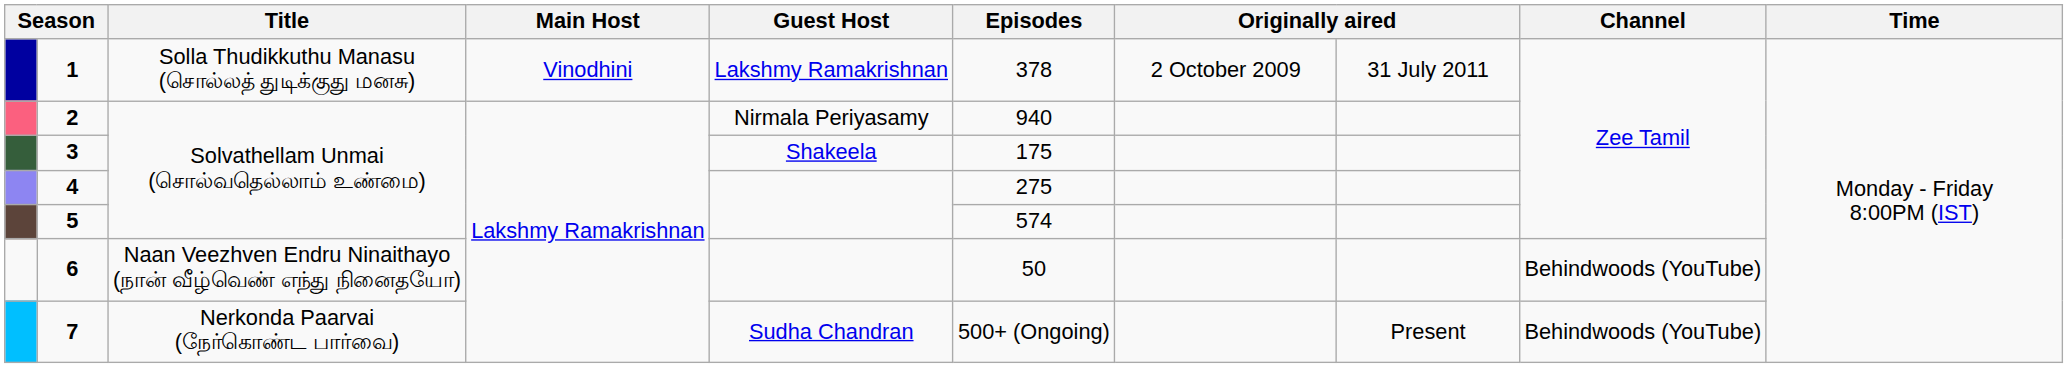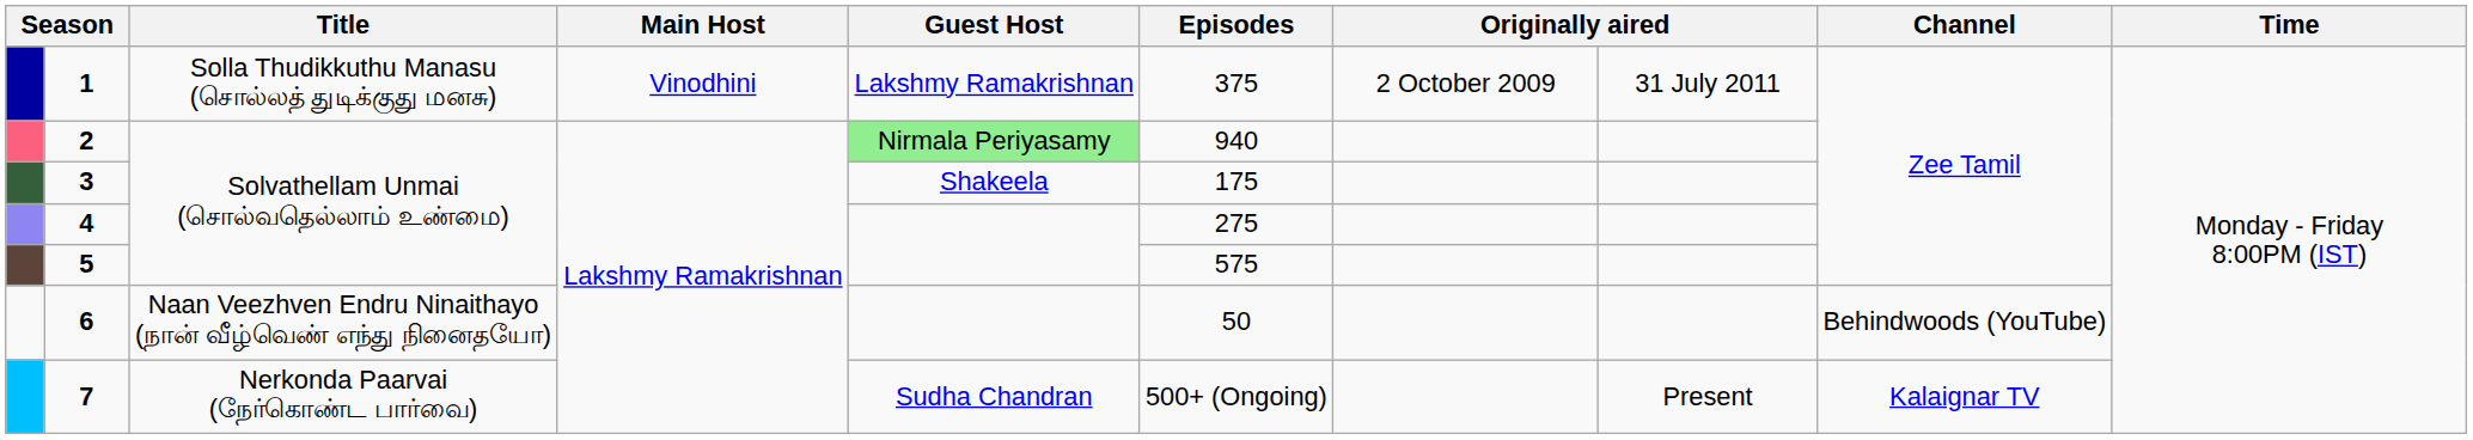1 | Episodes: 378 -> 375
2 | Guest Host: no background -> lightgreen background
5 | Episodes: 574 -> 575
7 | Channel: Behindwoods (YouTube) -> Kalaignar TV
